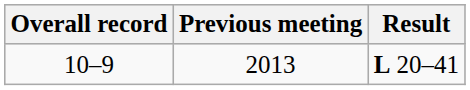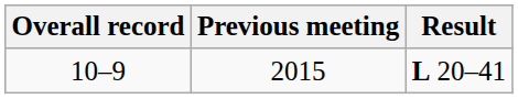10–9 | Previous meeting: 2013 -> 2015
